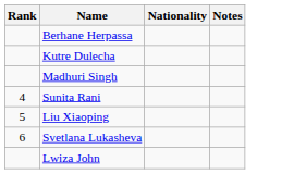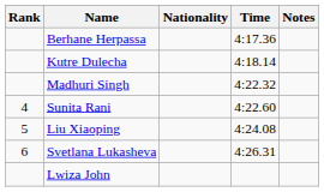+ column: Time | 4:17.36 | 4:18.14 | 4:22.32 | 4:22.60 | 4:24.08 | 4:26.31
